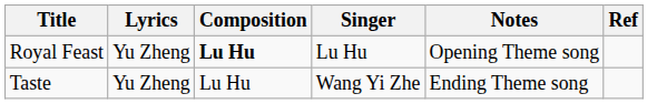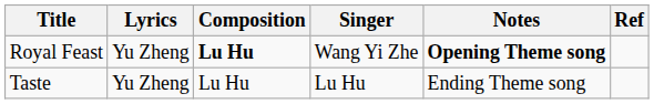Royal Feast | Singer: Lu Hu -> Wang Yi Zhe
Royal Feast | Notes: normal -> bold
Taste | Singer: Wang Yi Zhe -> Lu Hu
